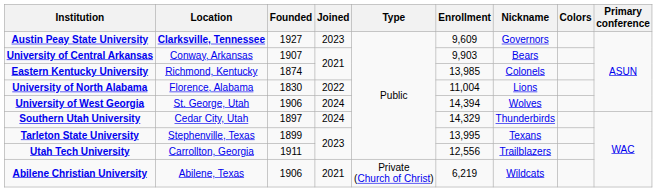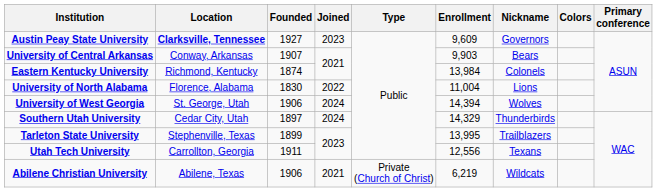Eastern Kentucky University | Enrollment: 13,985 -> 13,984
Tarleton State University | Nickname: Texans -> Trailblazers
Utah Tech University | Nickname: Trailblazers -> Texans
